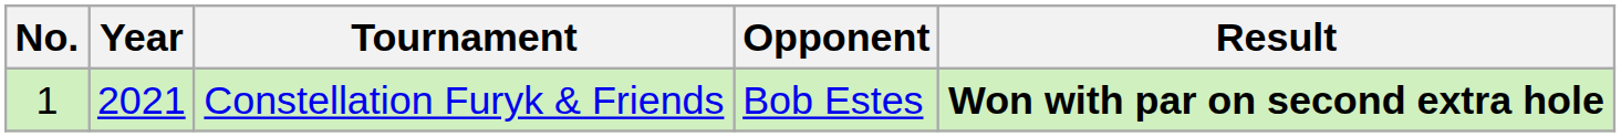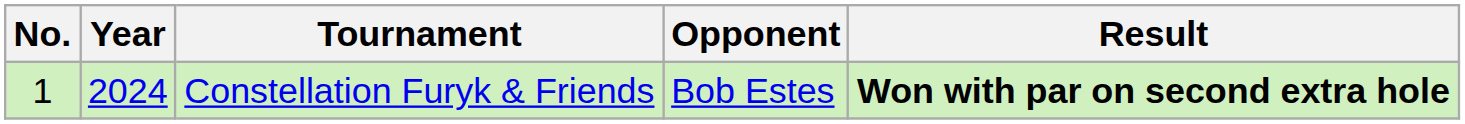Constellation Furyk & Friends | Year: 2021 -> 2024
